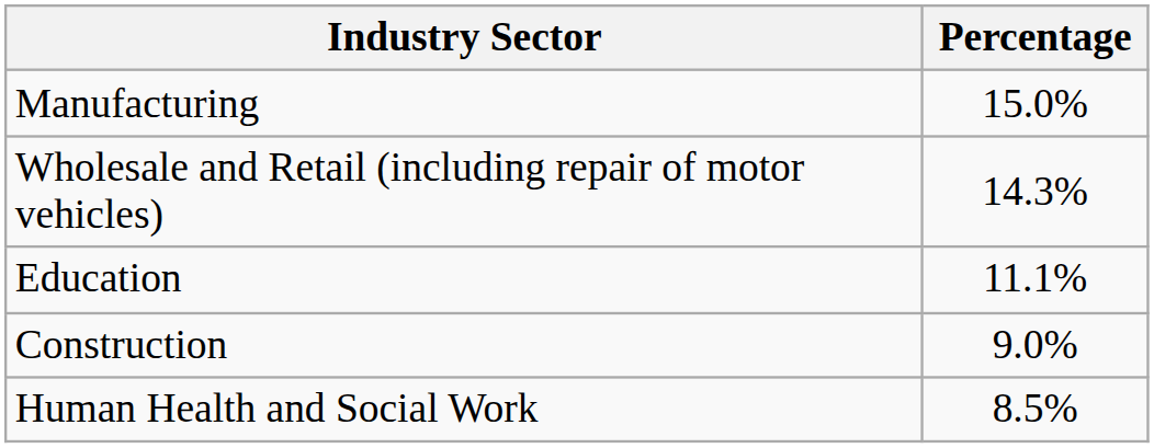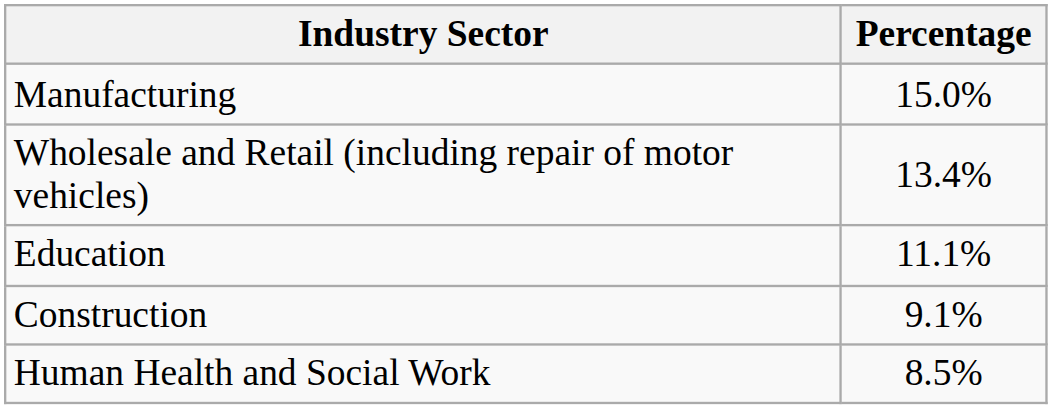Wholesale and Retail (including repair of motor vehicles) | Percentage: 14.3% -> 13.4%
Construction | Percentage: 9.0% -> 9.1%
